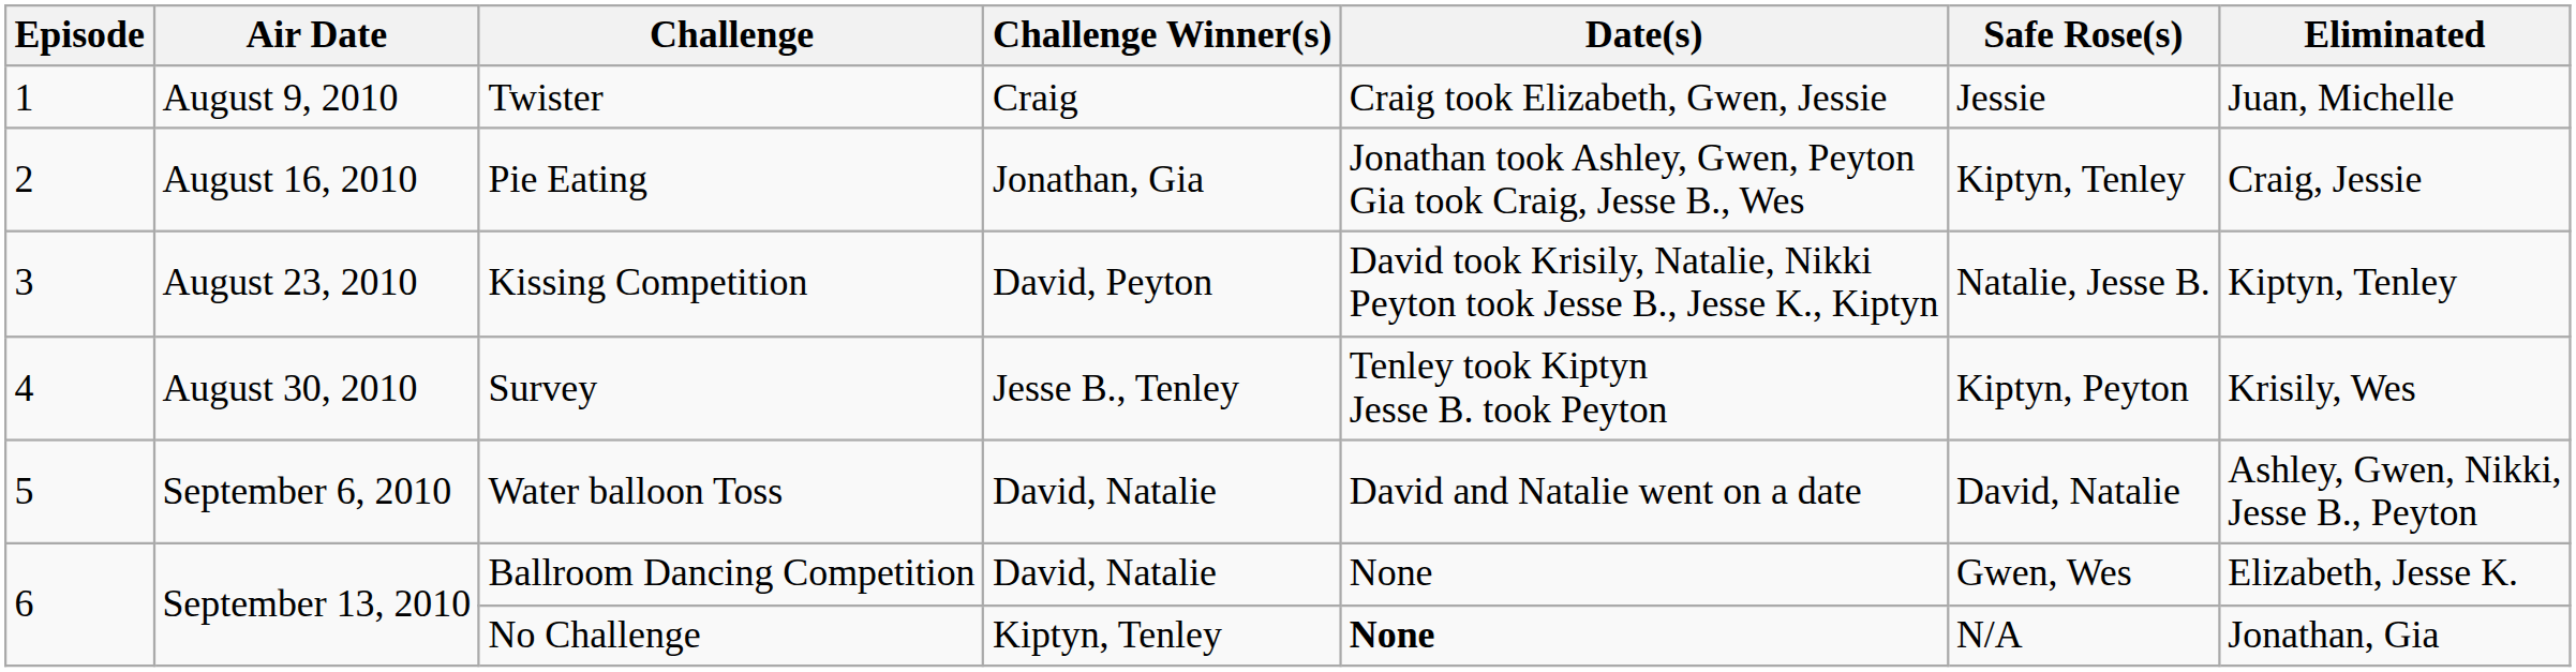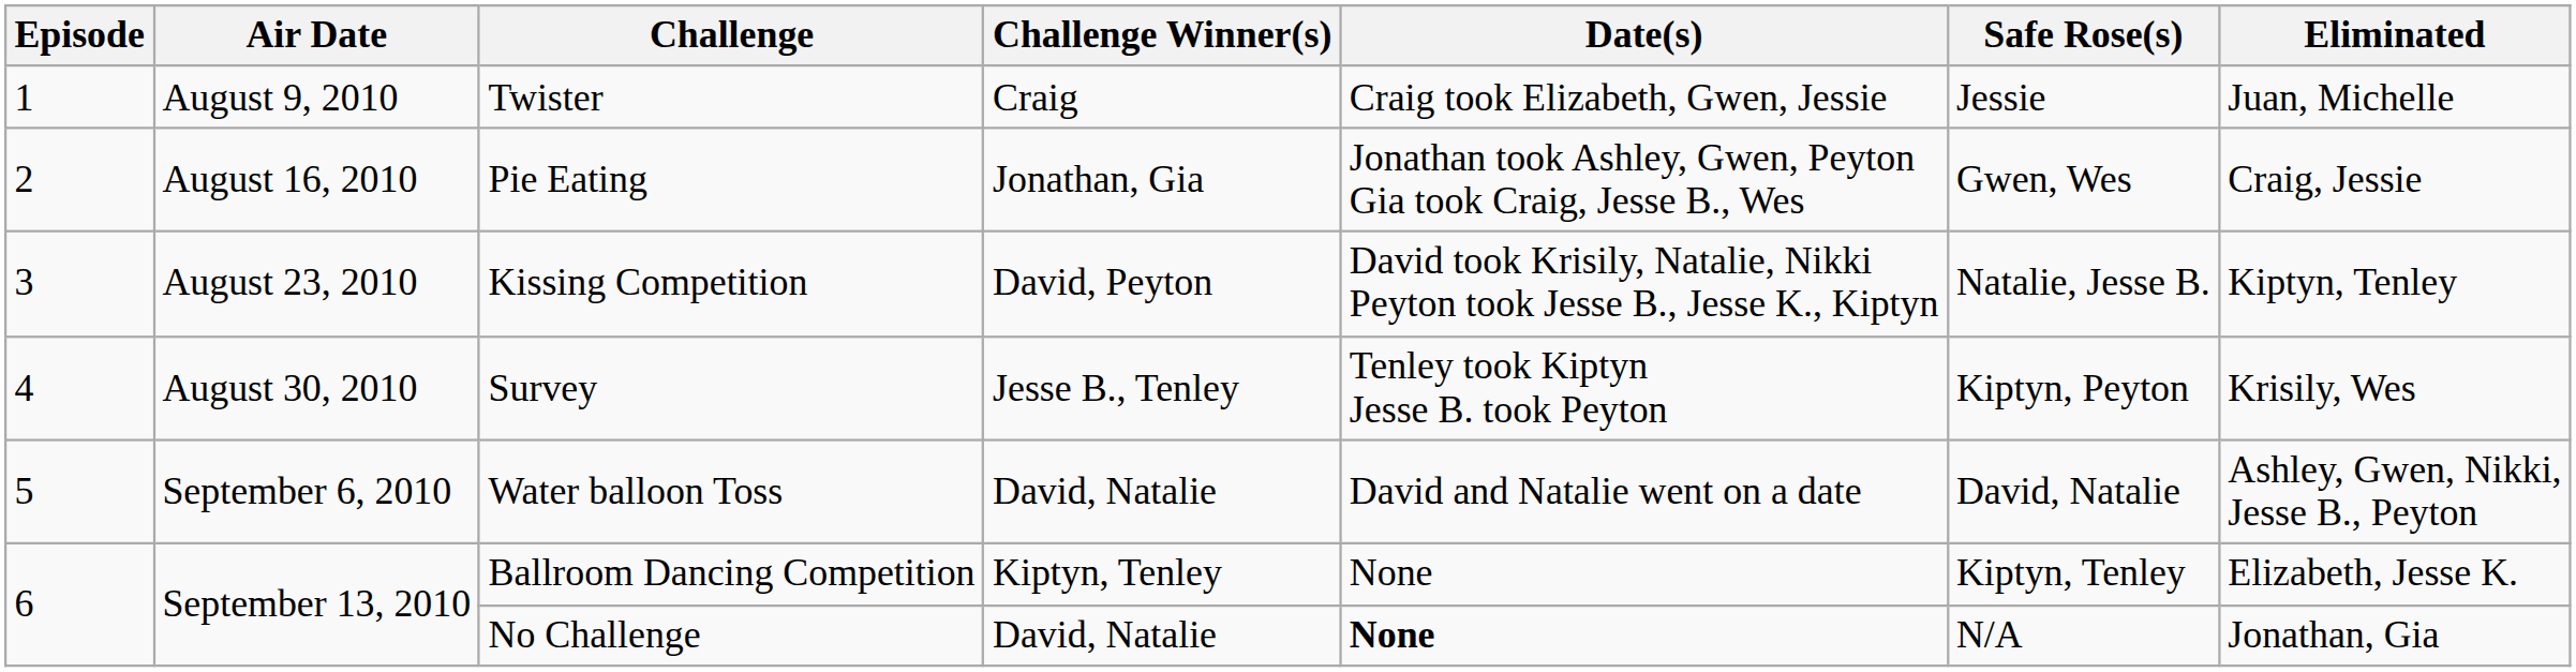Pie Eating | Safe Rose(s): Kiptyn, Tenley -> Gwen, Wes
Ballroom Dancing Competition | Challenge Winner(s): David, Natalie -> Kiptyn, Tenley
Ballroom Dancing Competition | Safe Rose(s): Gwen, Wes -> Kiptyn, Tenley
No Challenge | Challenge Winner(s): Kiptyn, Tenley -> David, Natalie
